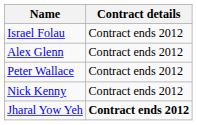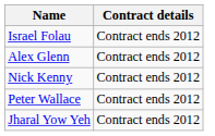rows swapped: Nick Kenny <-> Peter Wallace
Jharal Yow Yeh | Contract details: bold -> normal
